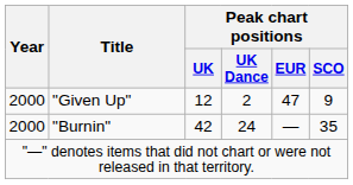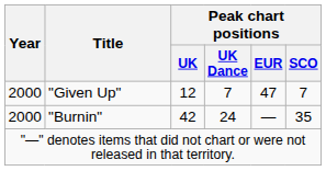"Given Up" | Peak chart positions / UK Dance: 2 -> 7
"Given Up" | Peak chart positions / SCO: 9 -> 7
